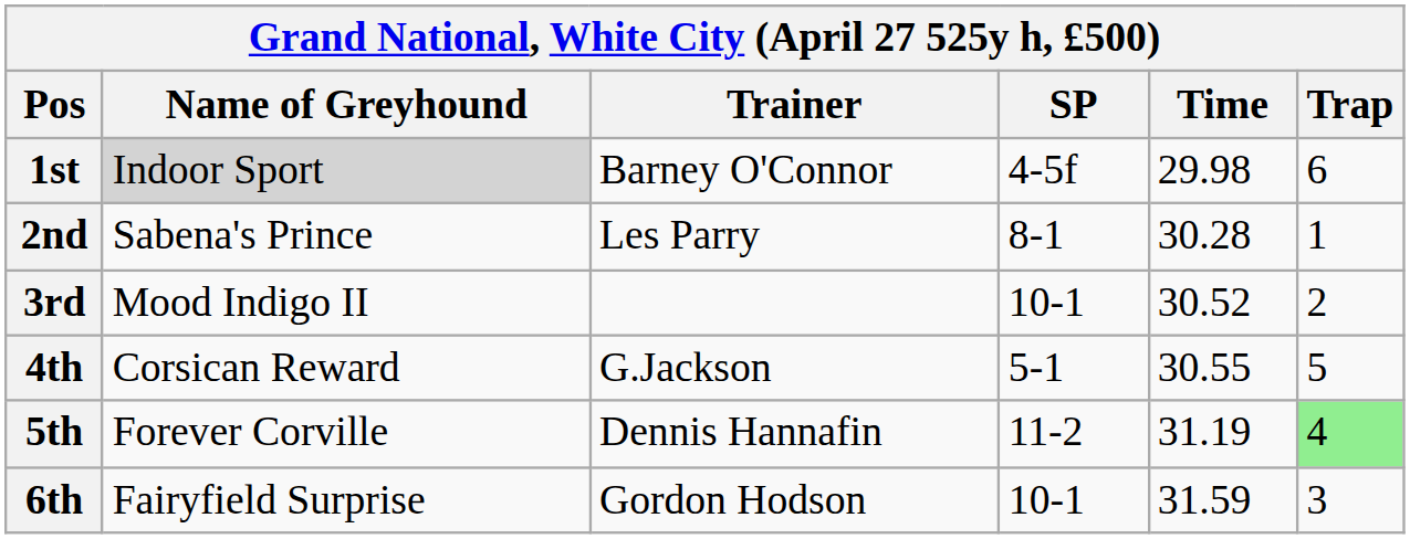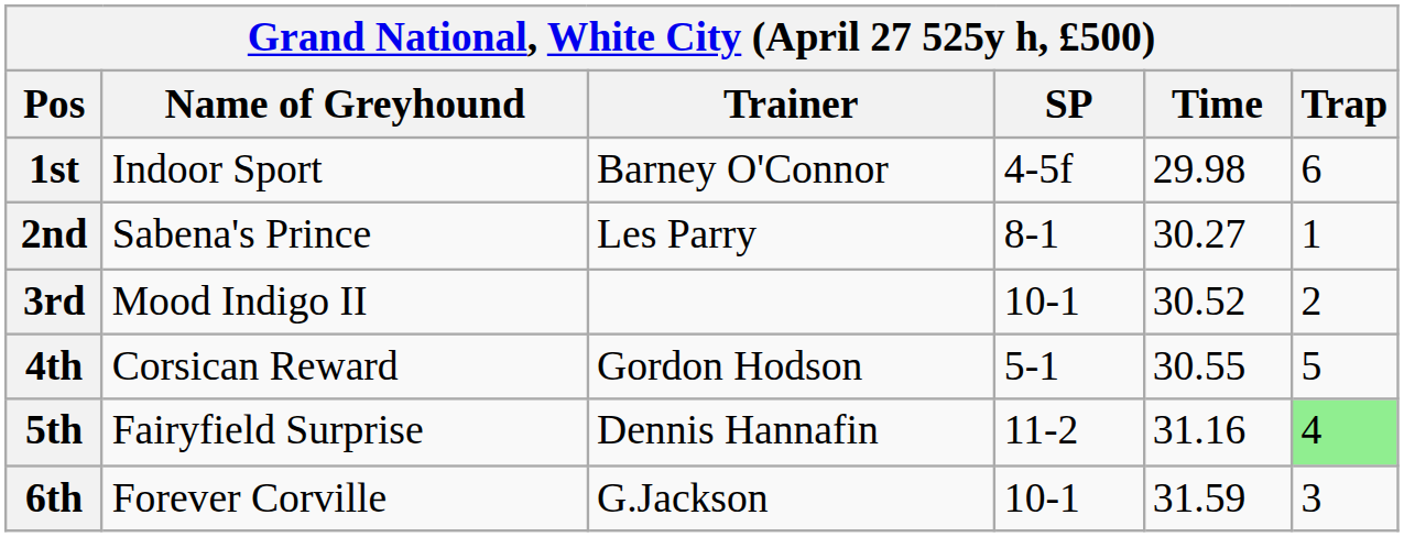1st | Name of Greyhound: lightgrey background -> no background
2nd | Time: 30.28 -> 30.27
4th | Trainer: G.Jackson -> Gordon Hodson
5th | Name of Greyhound: Forever Corville -> Fairyfield Surprise
5th | Time: 31.19 -> 31.16
6th | Name of Greyhound: Fairyfield Surprise -> Forever Corville
6th | Trainer: Gordon Hodson -> G.Jackson
